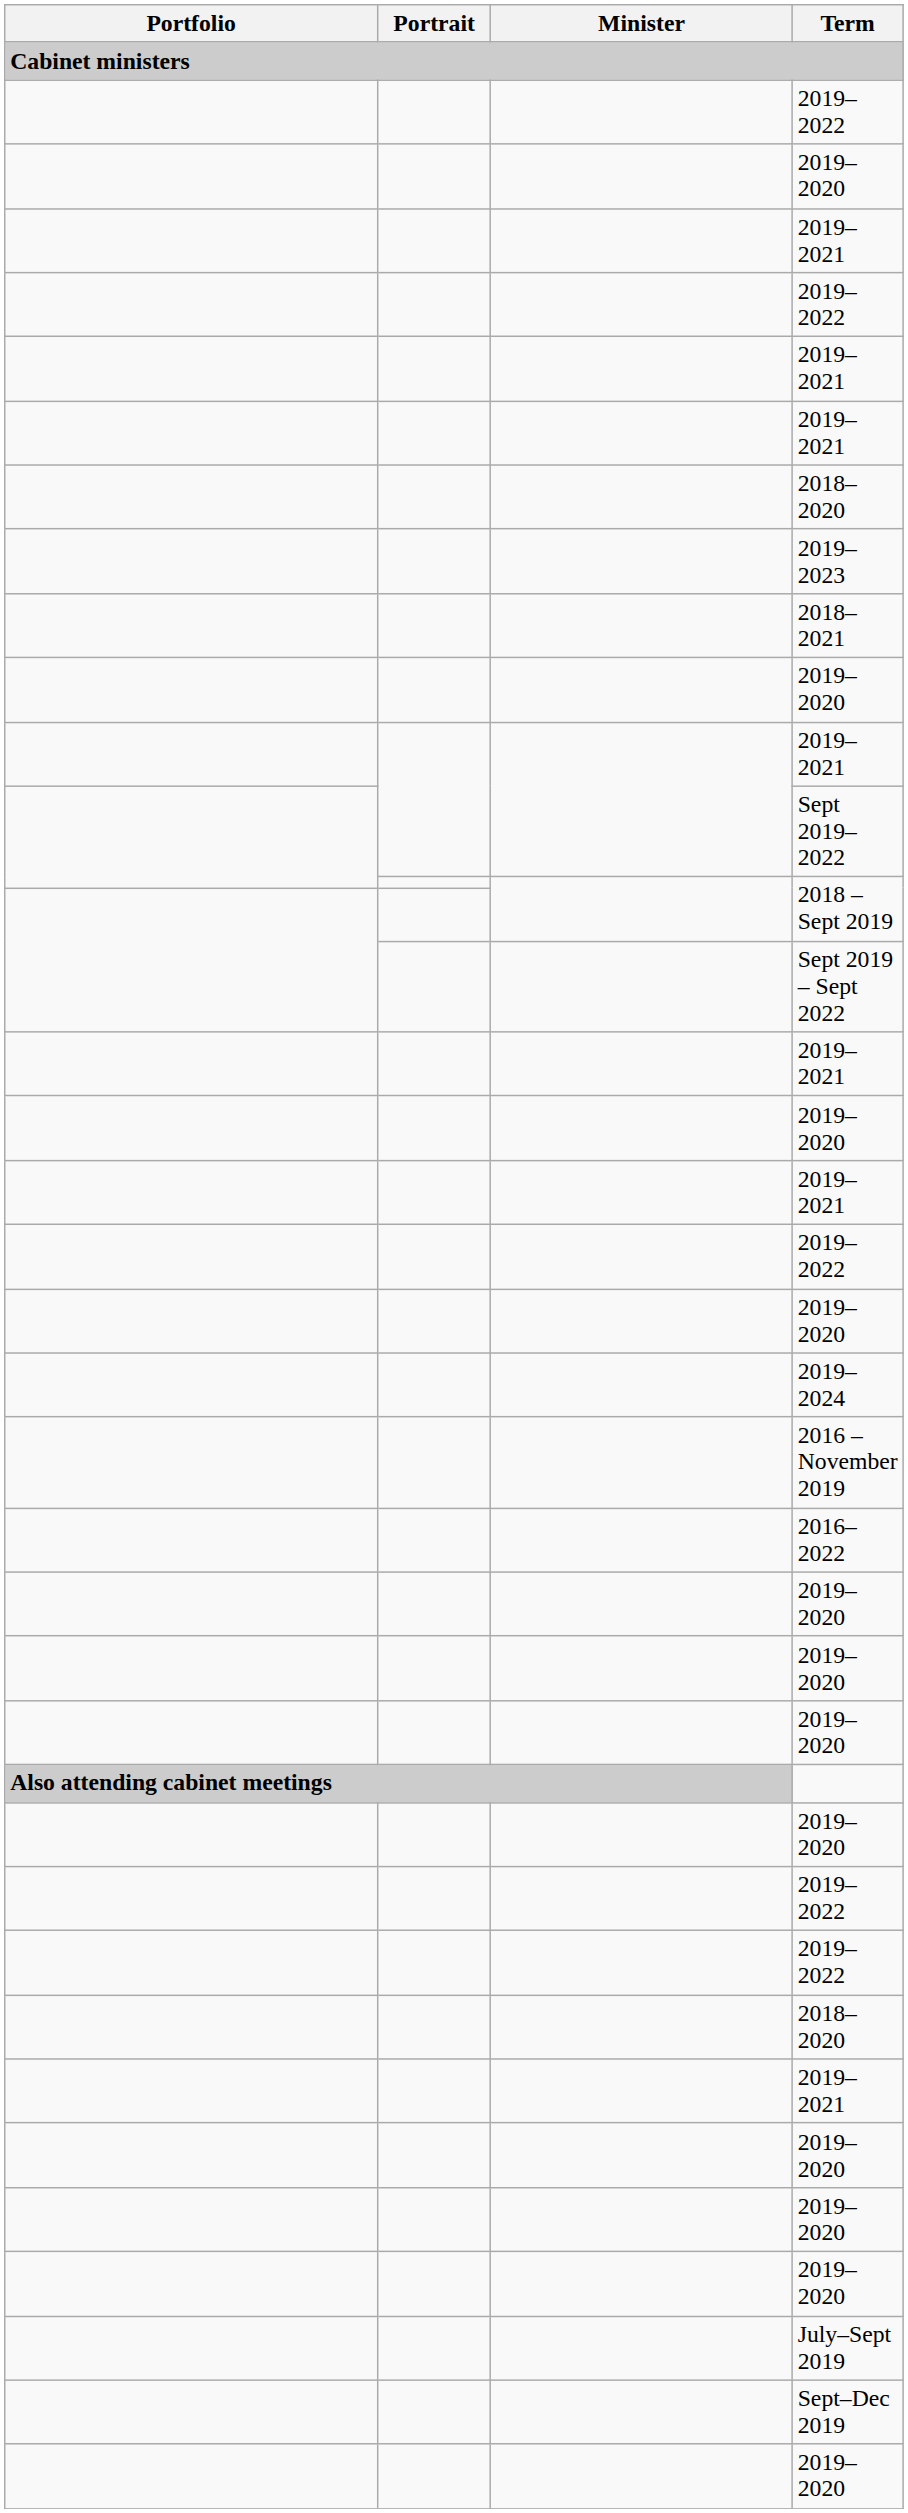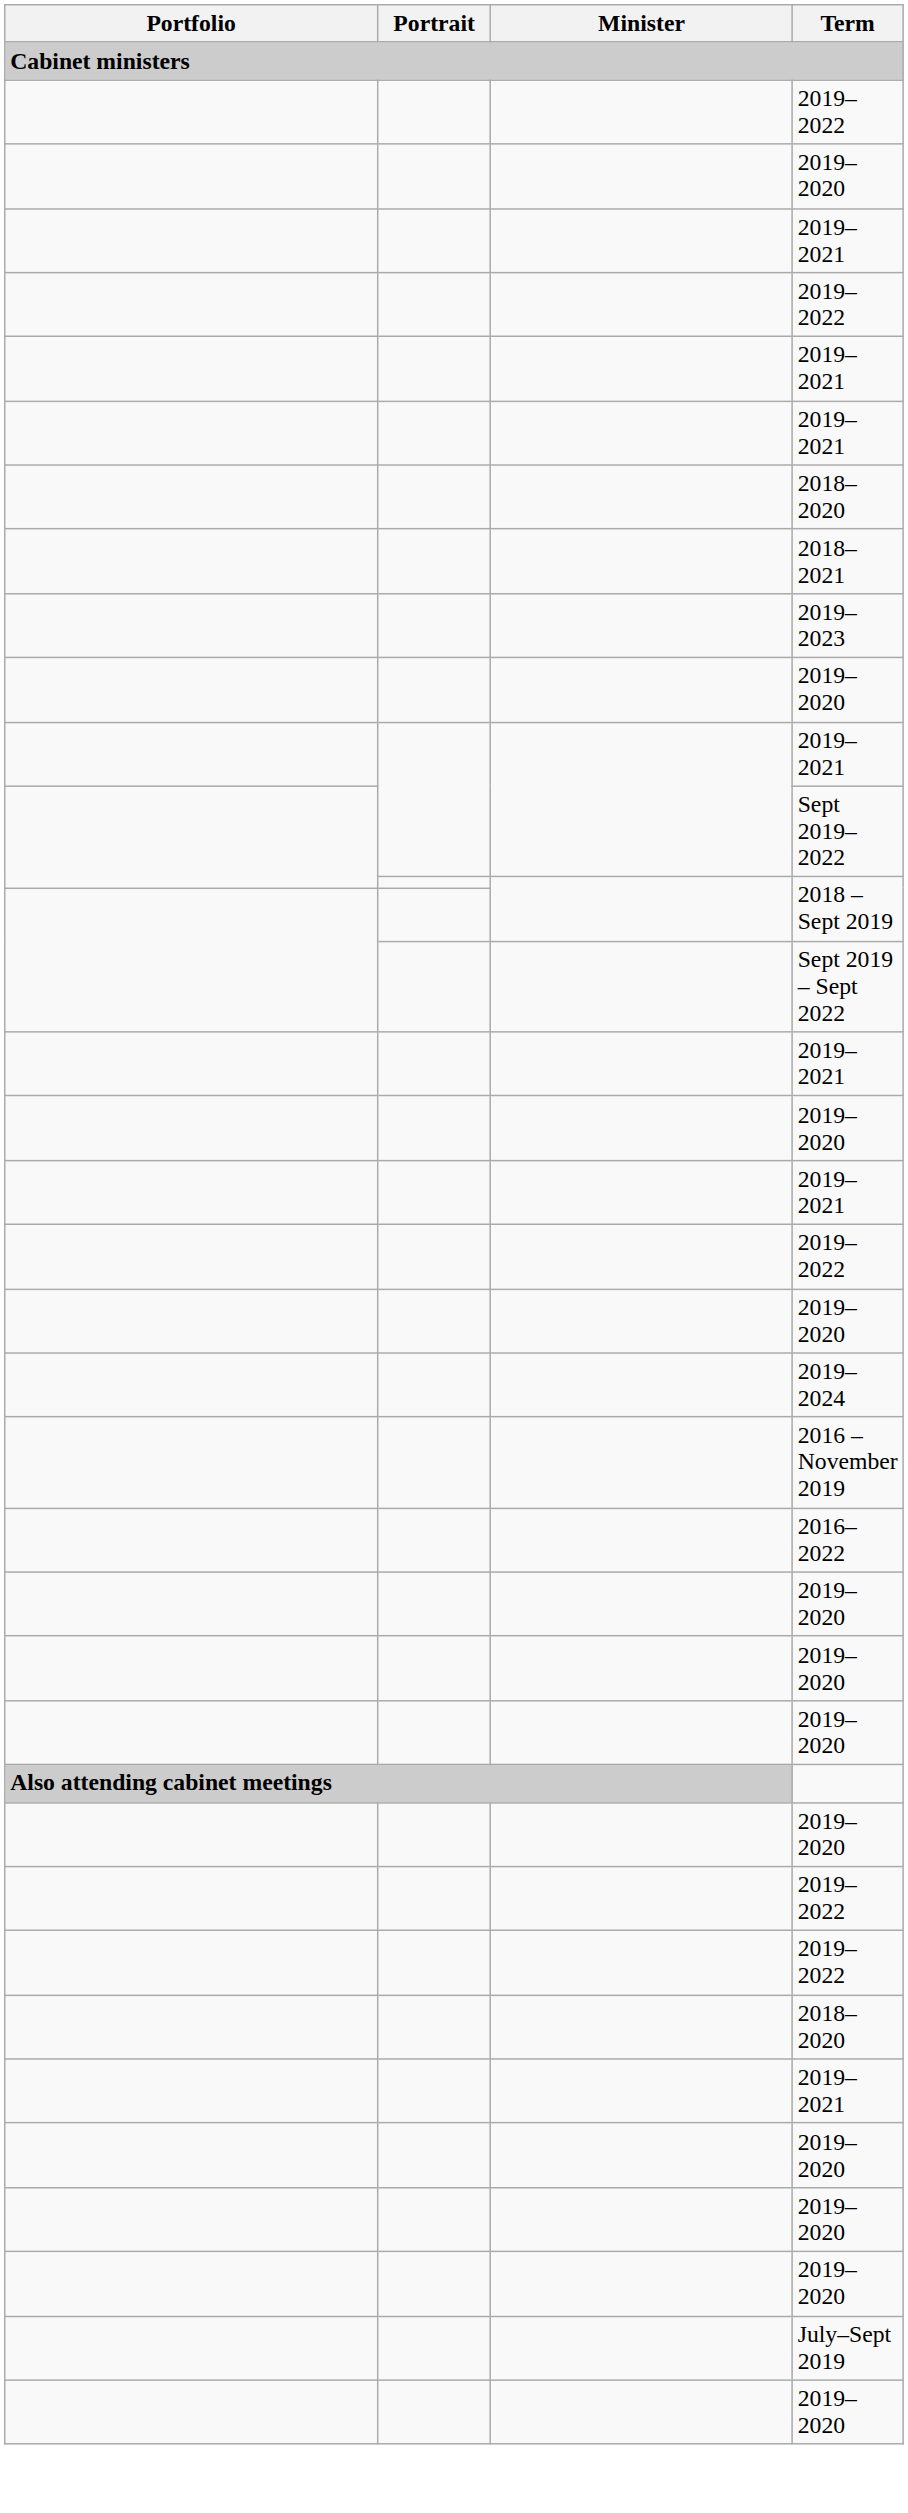rows swapped: 2019–2023 <-> 2018–2021
- row: Sept–Dec 2019
